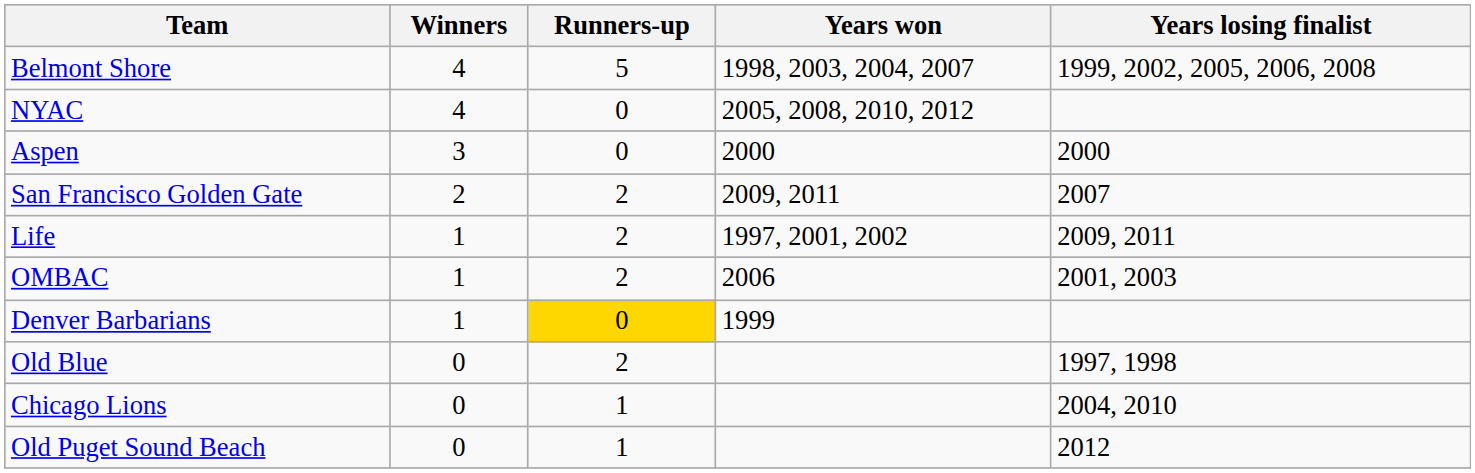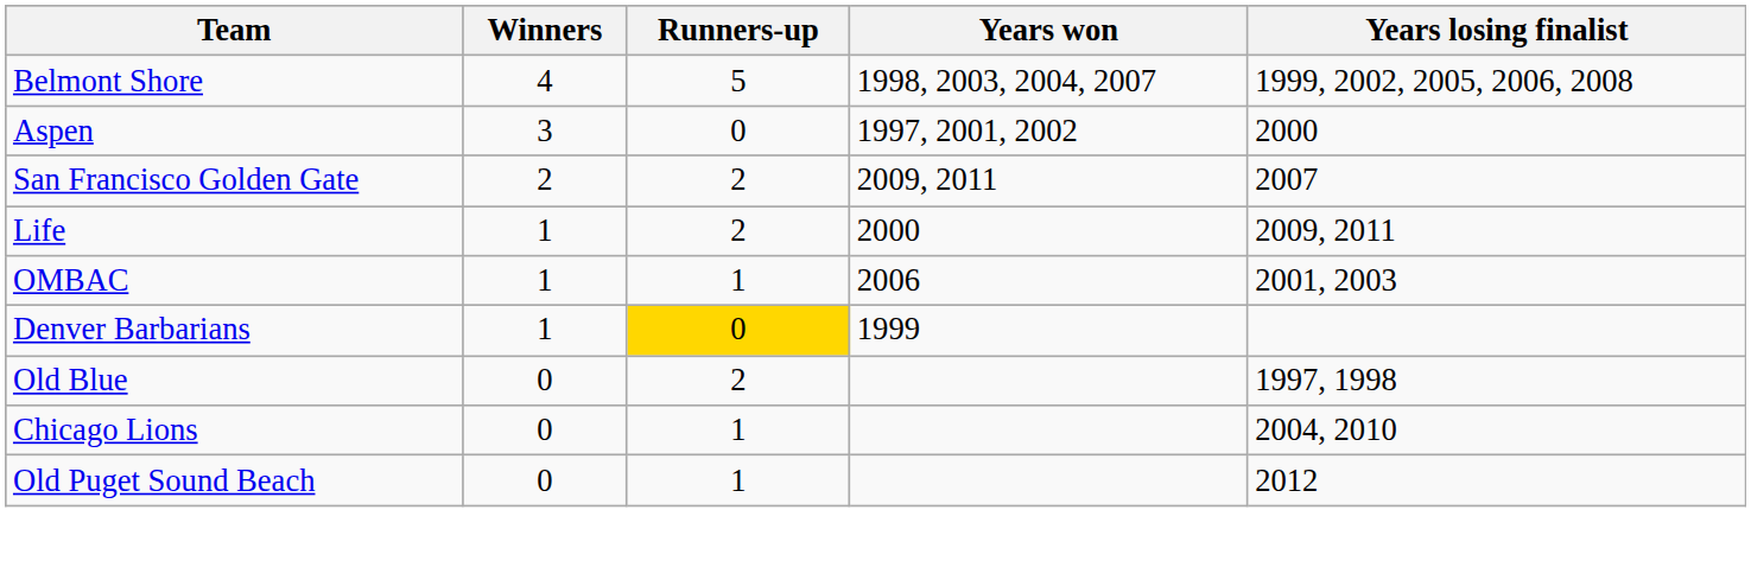- row: NYAC | 4 | 0 | 2005, 2008, 2010, 2012
Aspen | Years won: 2000 -> 1997, 2001, 2002
Life | Years won: 1997, 2001, 2002 -> 2000
OMBAC | Runners-up: 2 -> 1
